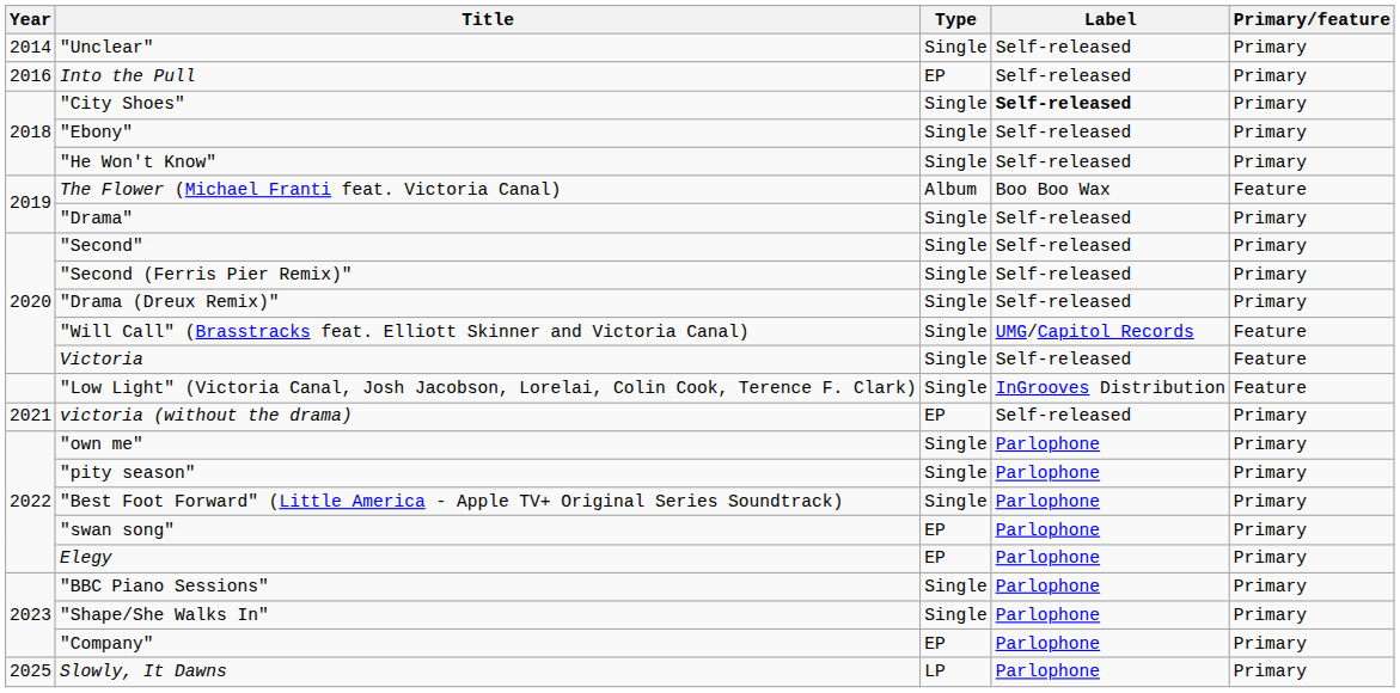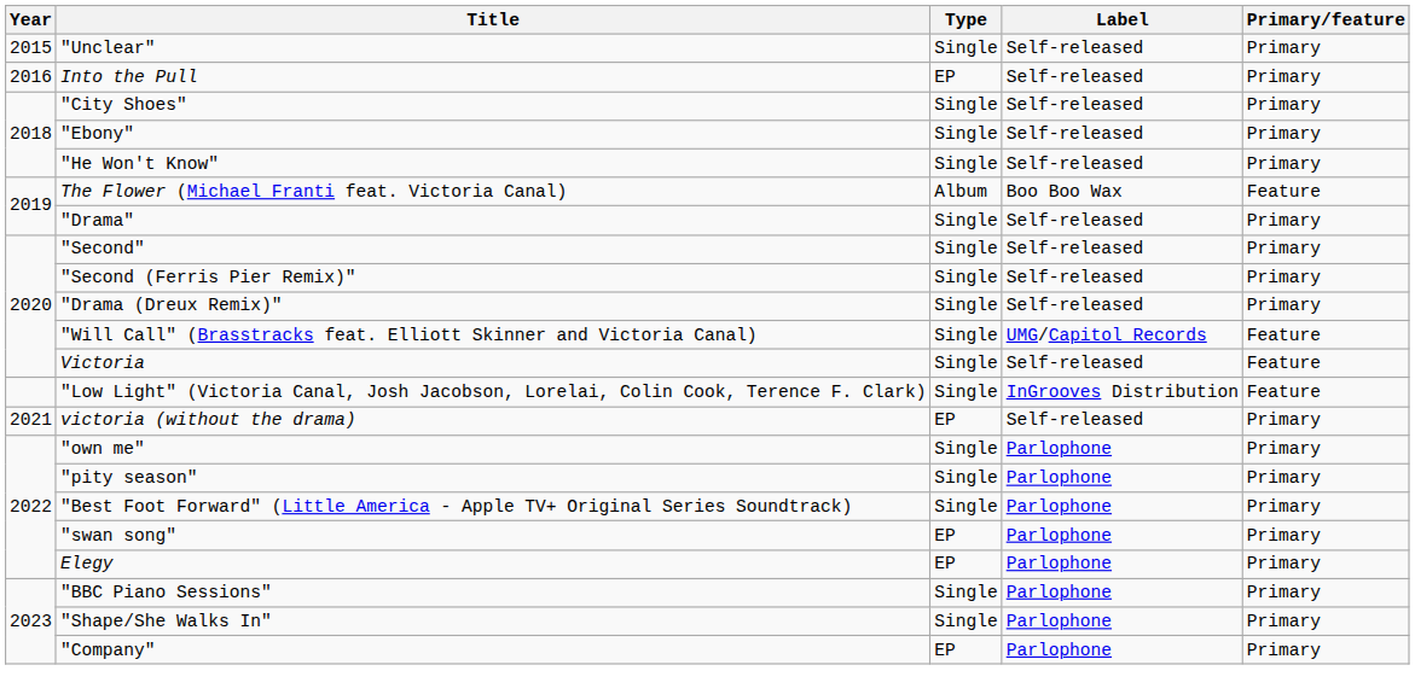"Unclear" | Year: 2014 -> 2015
"City Shoes" | Label: bold -> normal
- row: 2025 | Slowly, It Dawns | LP | Parlophone | Primary
